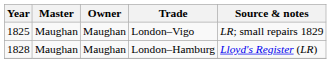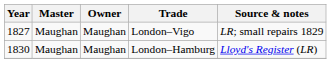London–Vigo | Year: 1825 -> 1827
London–Hamburg | Year: 1828 -> 1830
